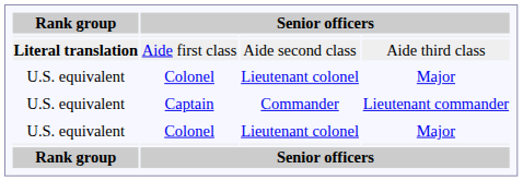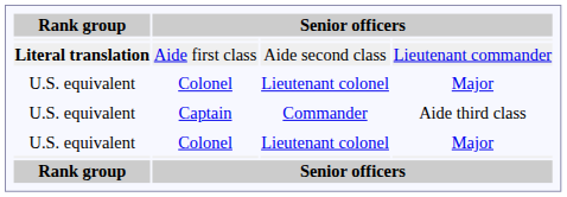Aide first class | column 4: Aide third class -> Lieutenant commander
Captain | column 4: Lieutenant commander -> Aide third class
